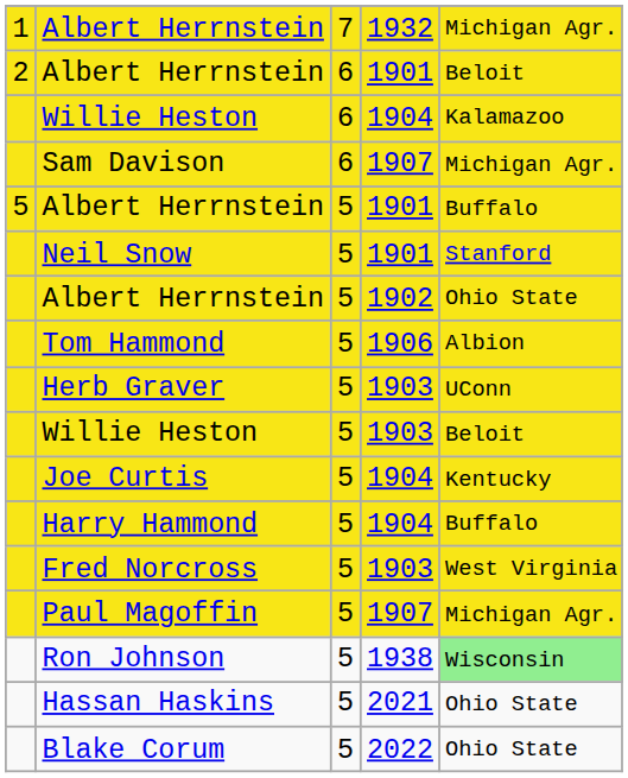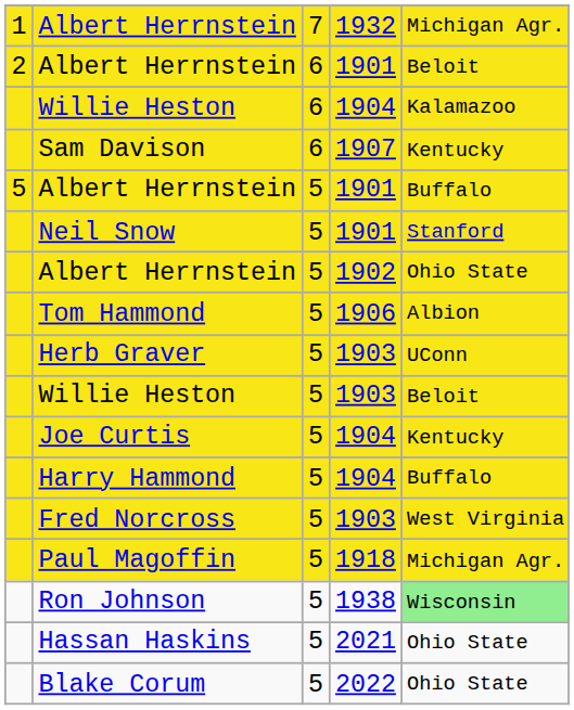Sam Davison | column 5: Michigan Agr. -> Kentucky
Paul Magoffin | column 4: 1907 -> 1918
